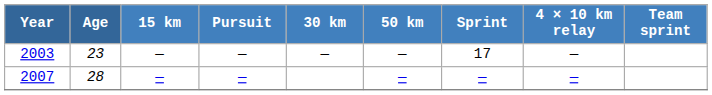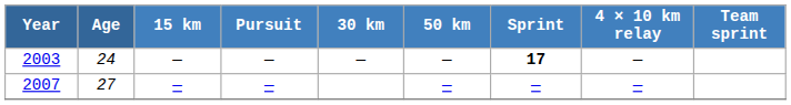2003 | Age: 23 -> 24
2003 | Sprint: normal -> bold
2007 | Age: 28 -> 27
